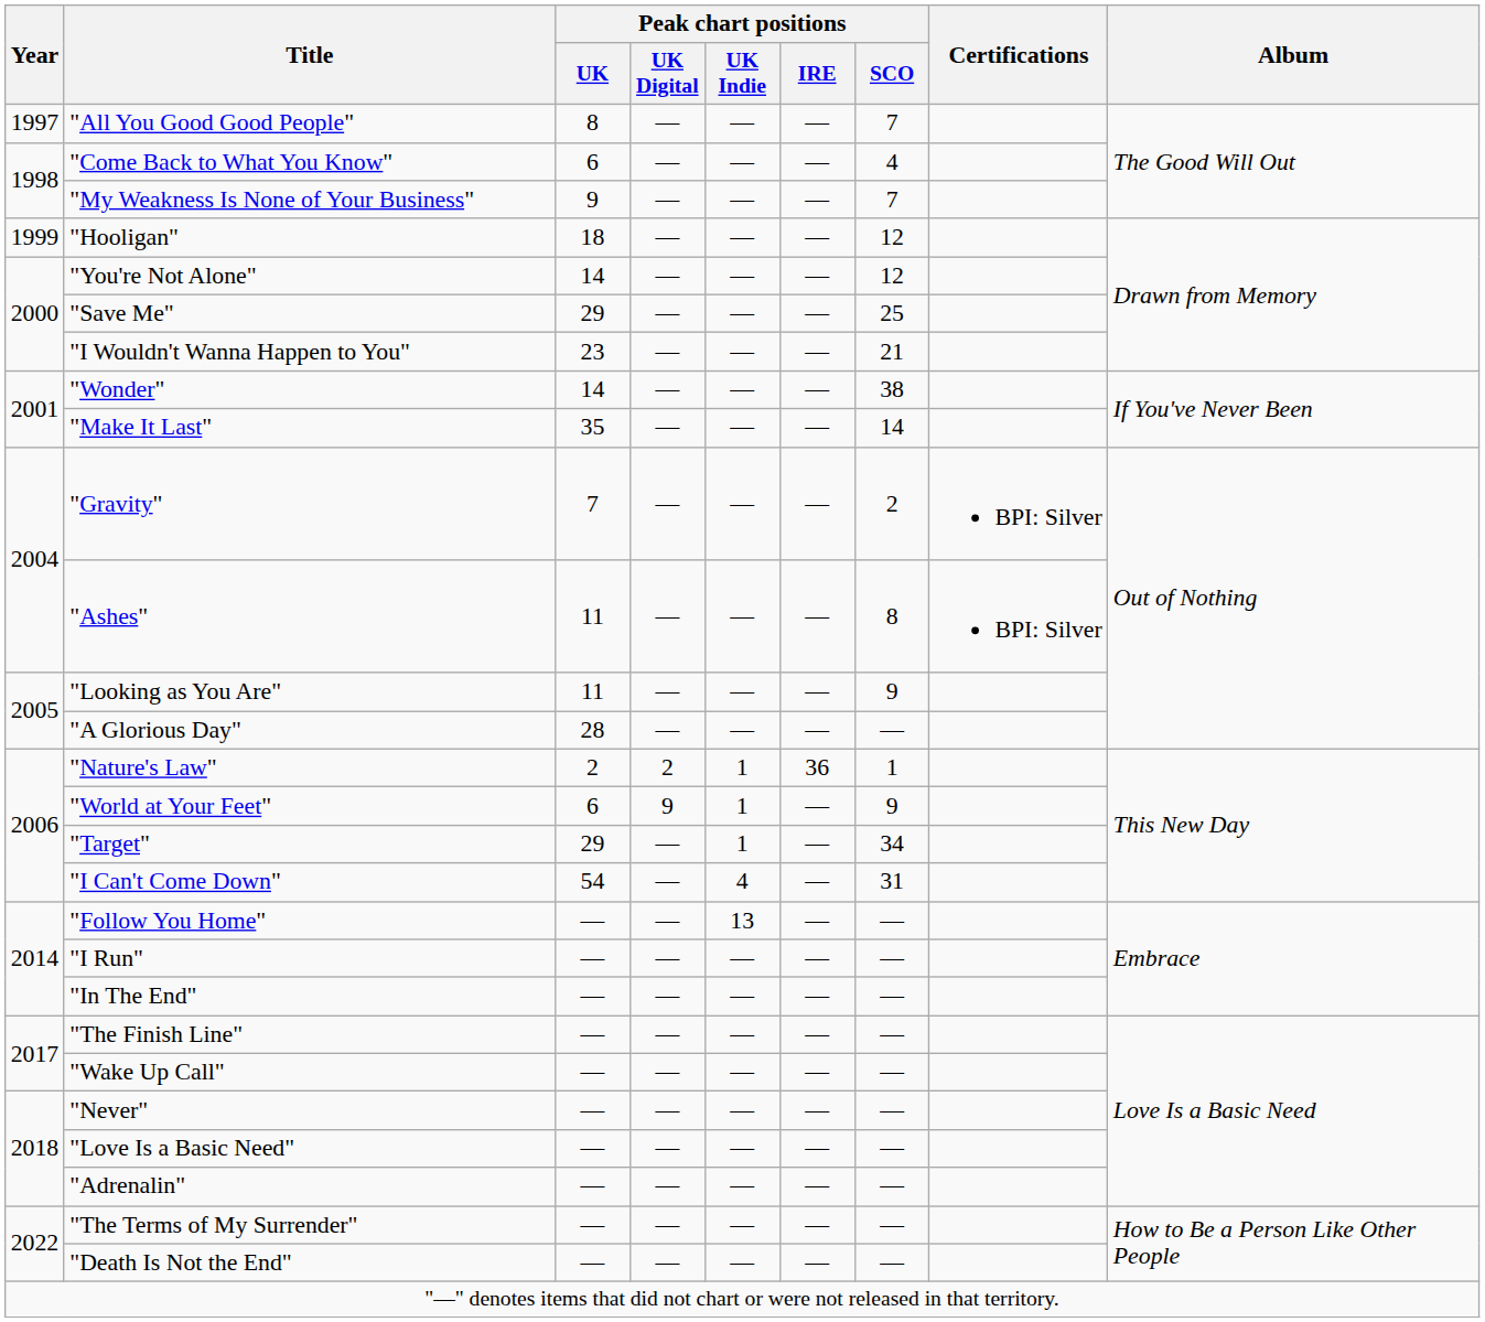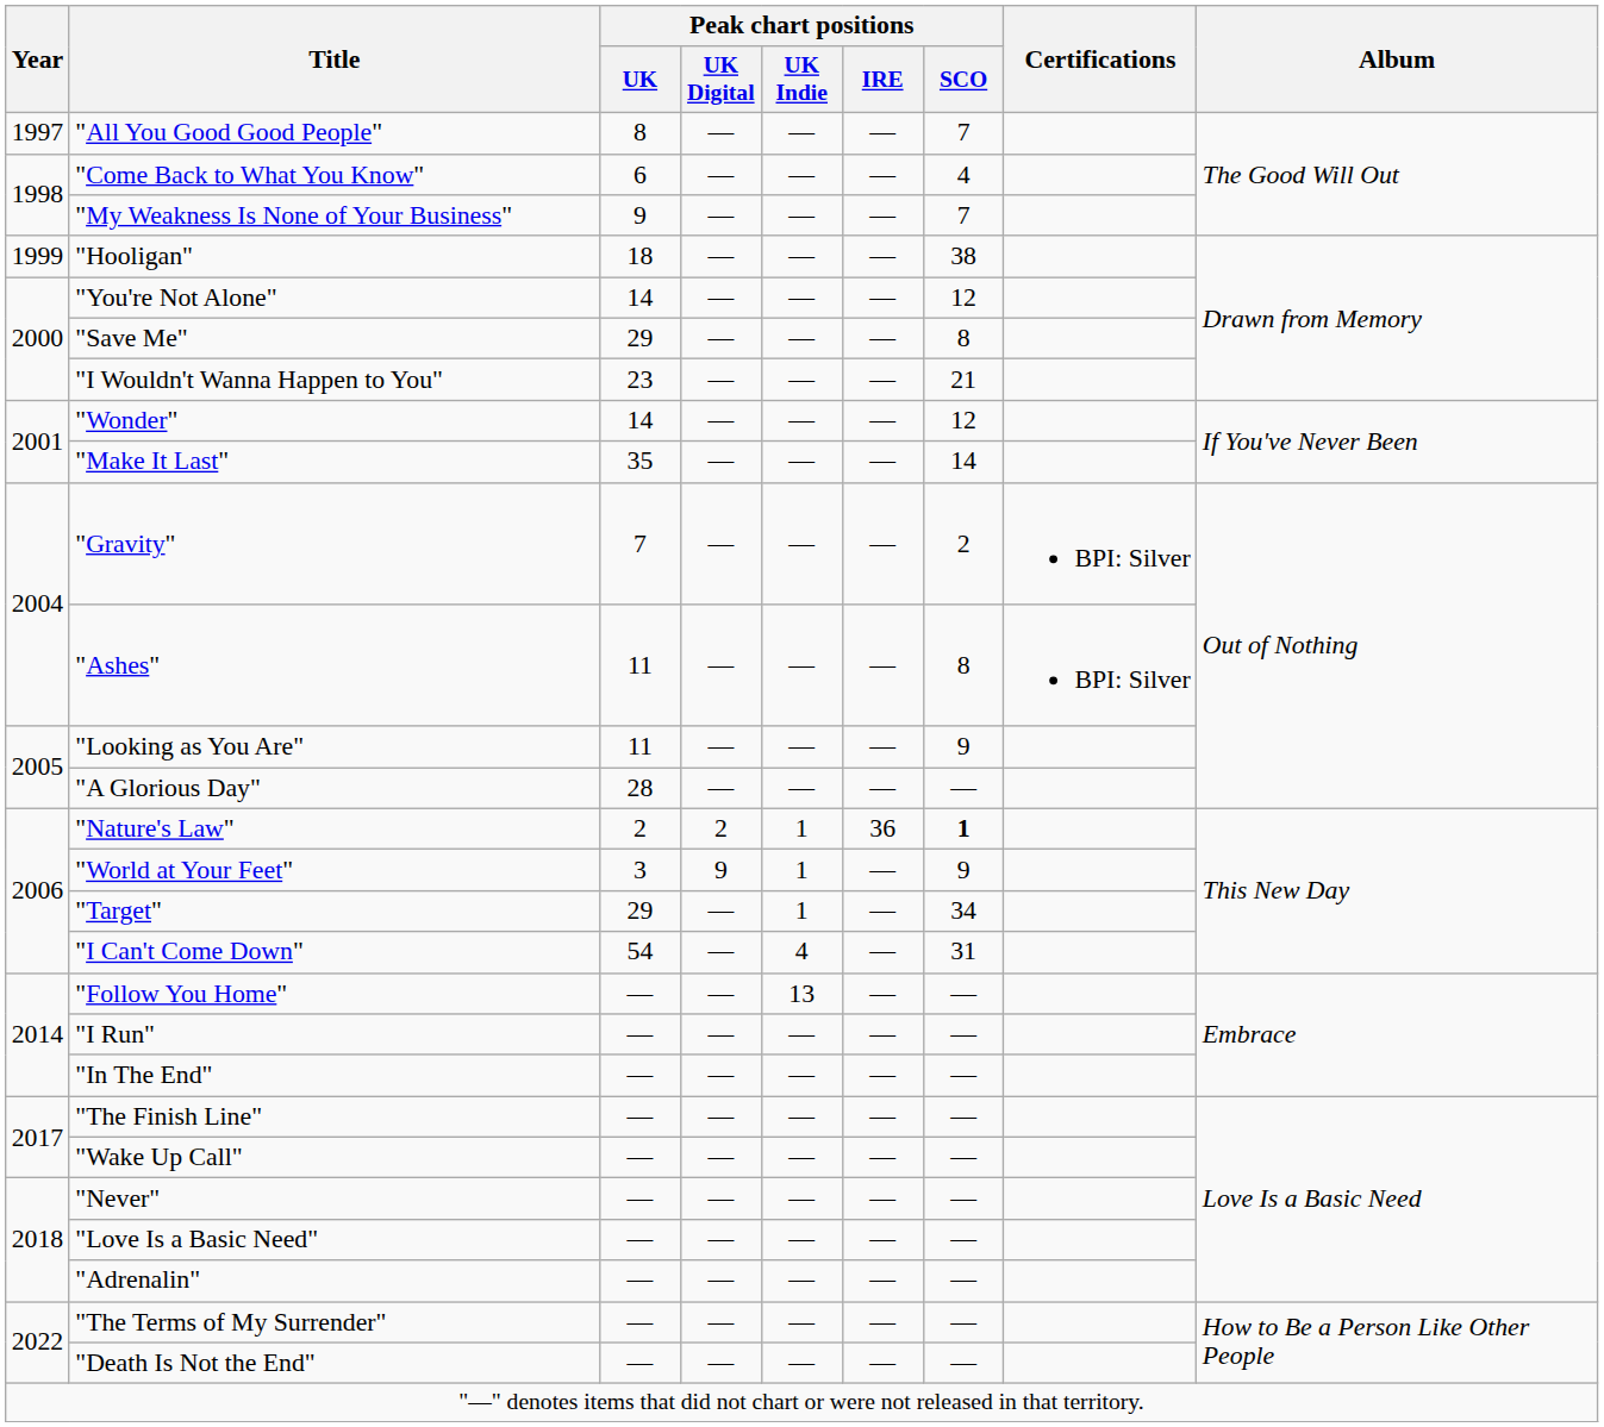"Hooligan" | Peak chart positions / SCO: 12 -> 38
"Save Me" | Peak chart positions / SCO: 25 -> 8
"Wonder" | Peak chart positions / SCO: 38 -> 12
"Nature's Law" | Peak chart positions / SCO: normal -> bold
"World at Your Feet" | Peak chart positions / UK: 6 -> 3
